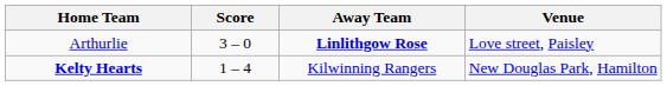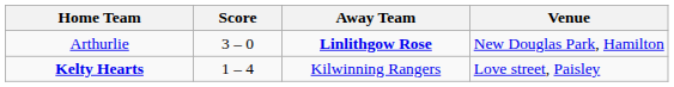Arthurlie | Venue: Love street, Paisley -> New Douglas Park, Hamilton
Kelty Hearts | Venue: New Douglas Park, Hamilton -> Love street, Paisley
